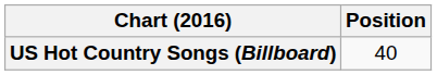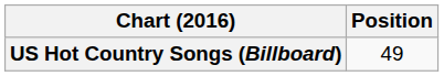US Hot Country Songs (Billboard) | Position: 40 -> 49
